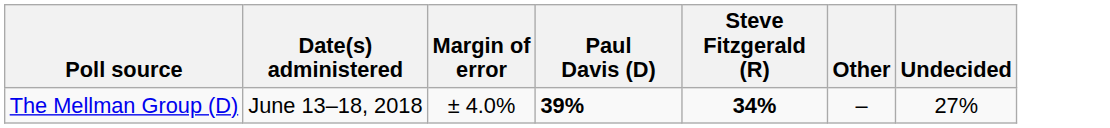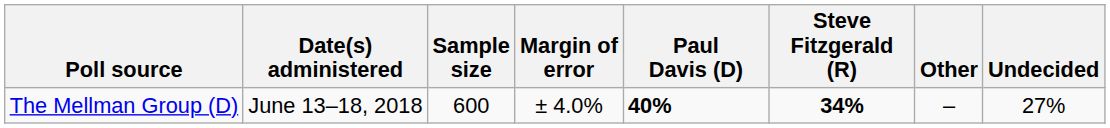+ column: Sample size | 600
The Mellman Group (D) | Paul Davis (D): 39% -> 40%
